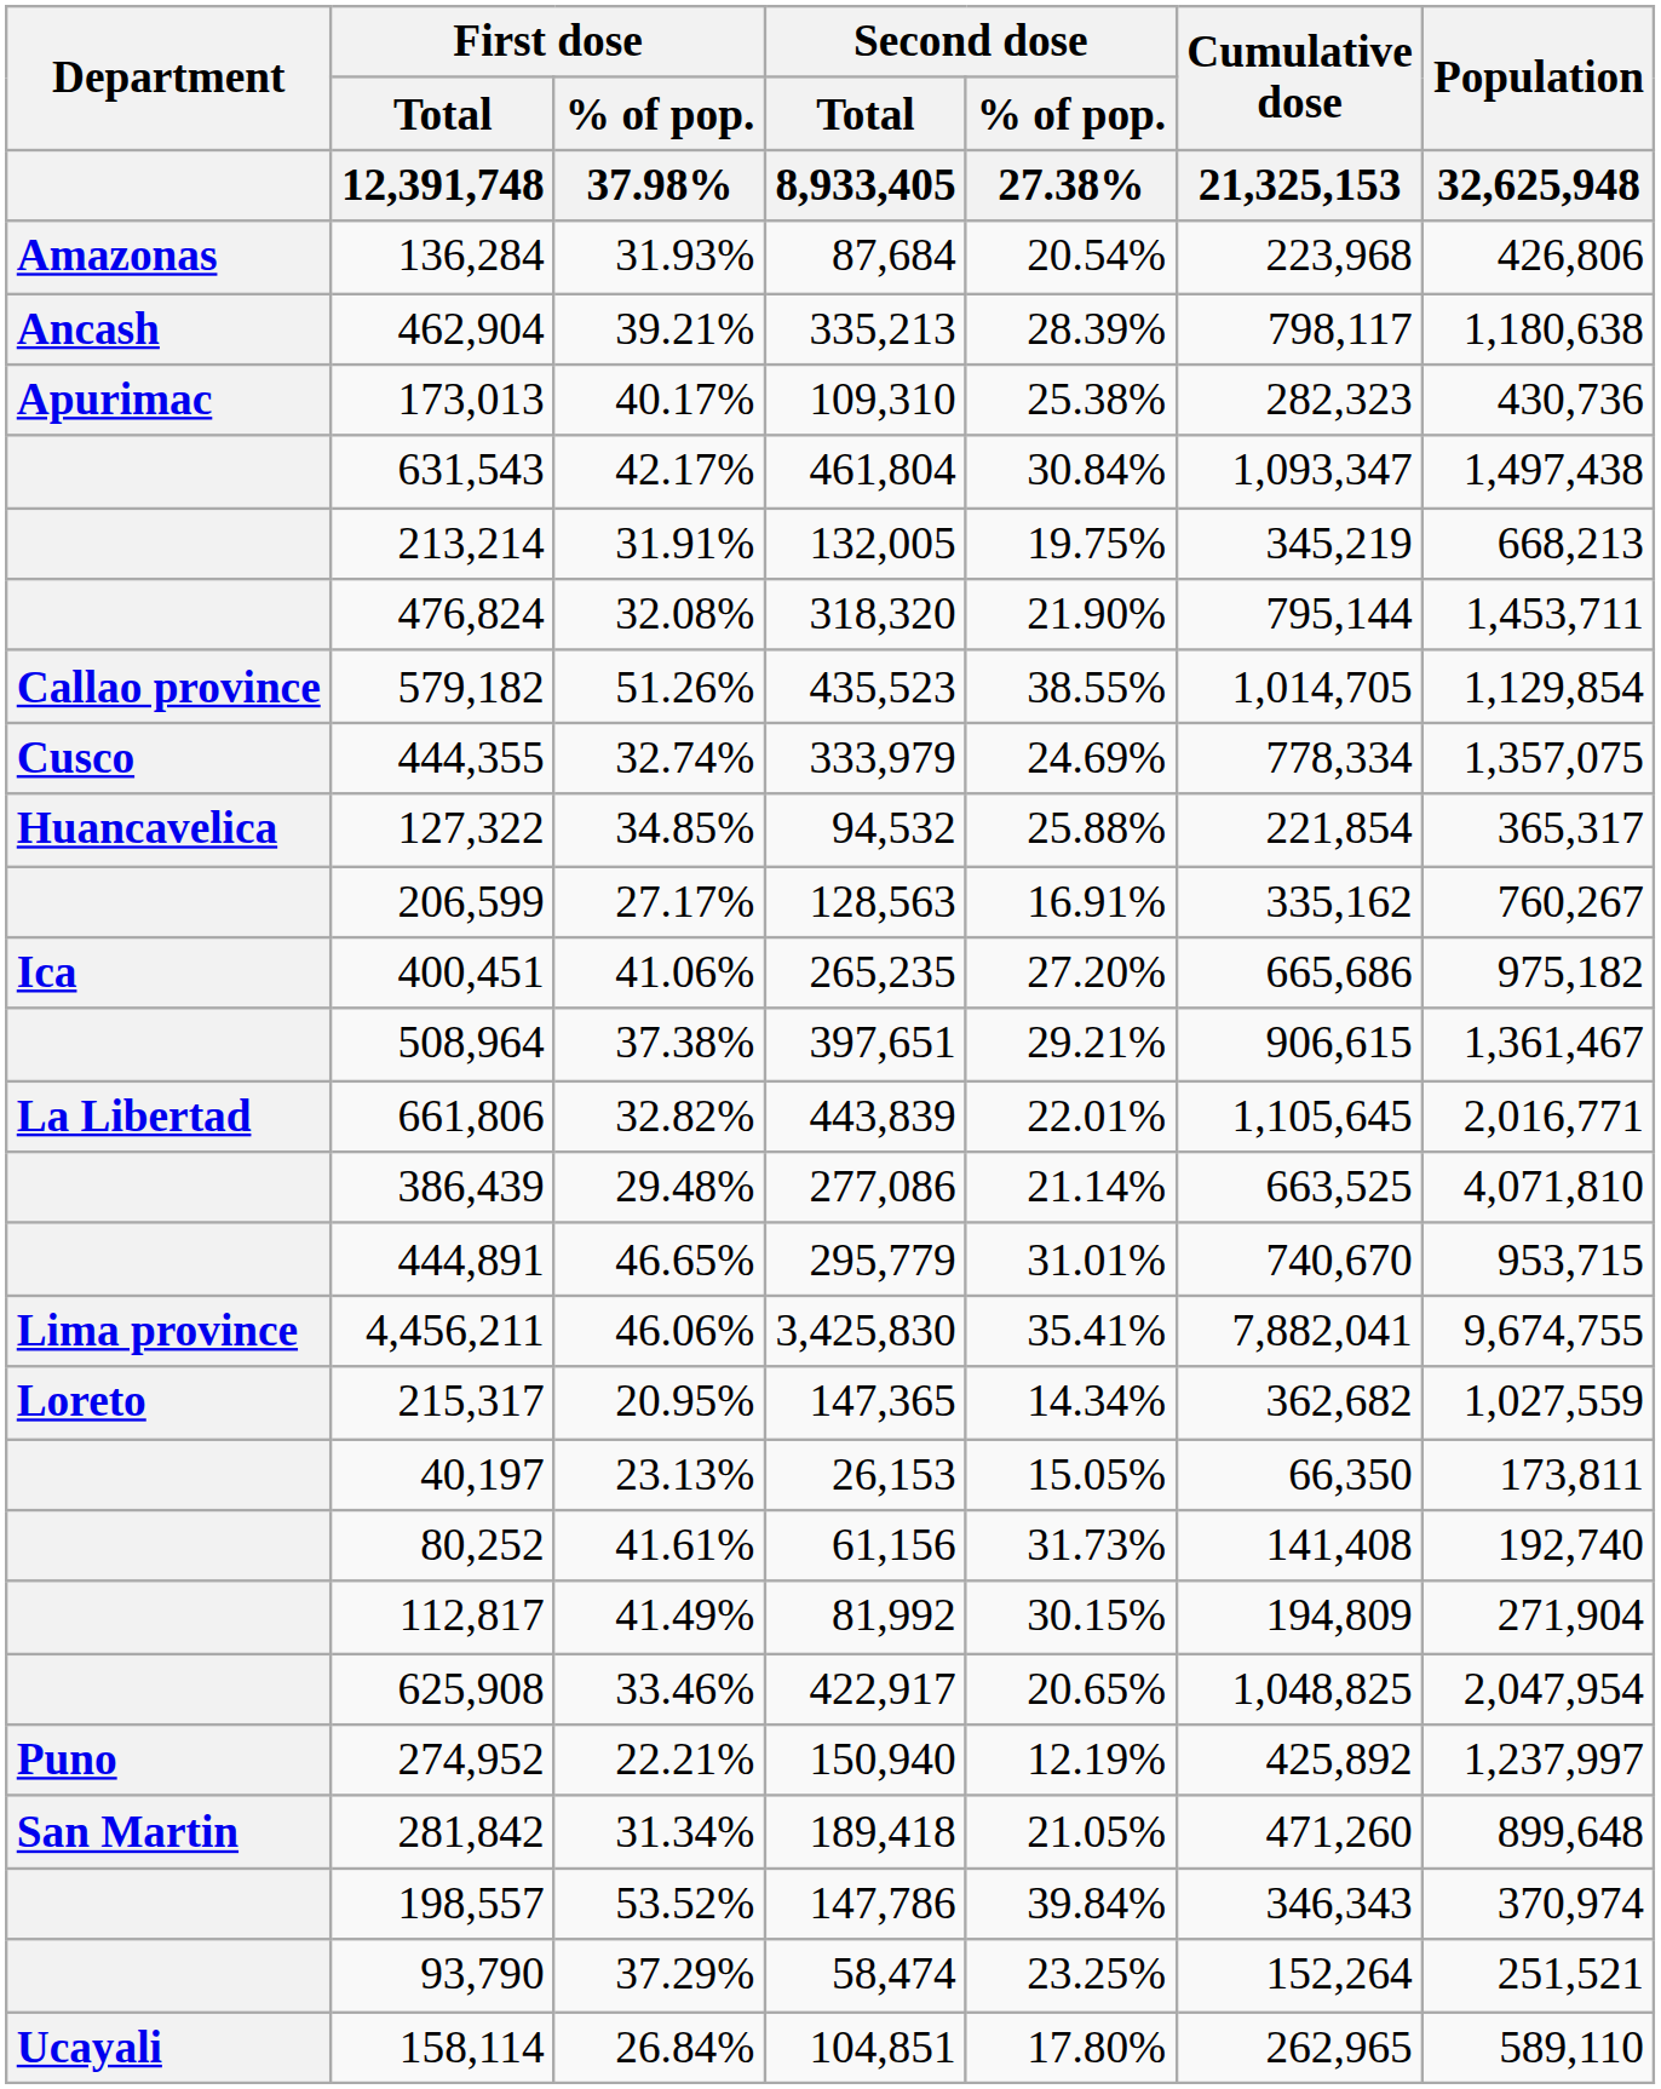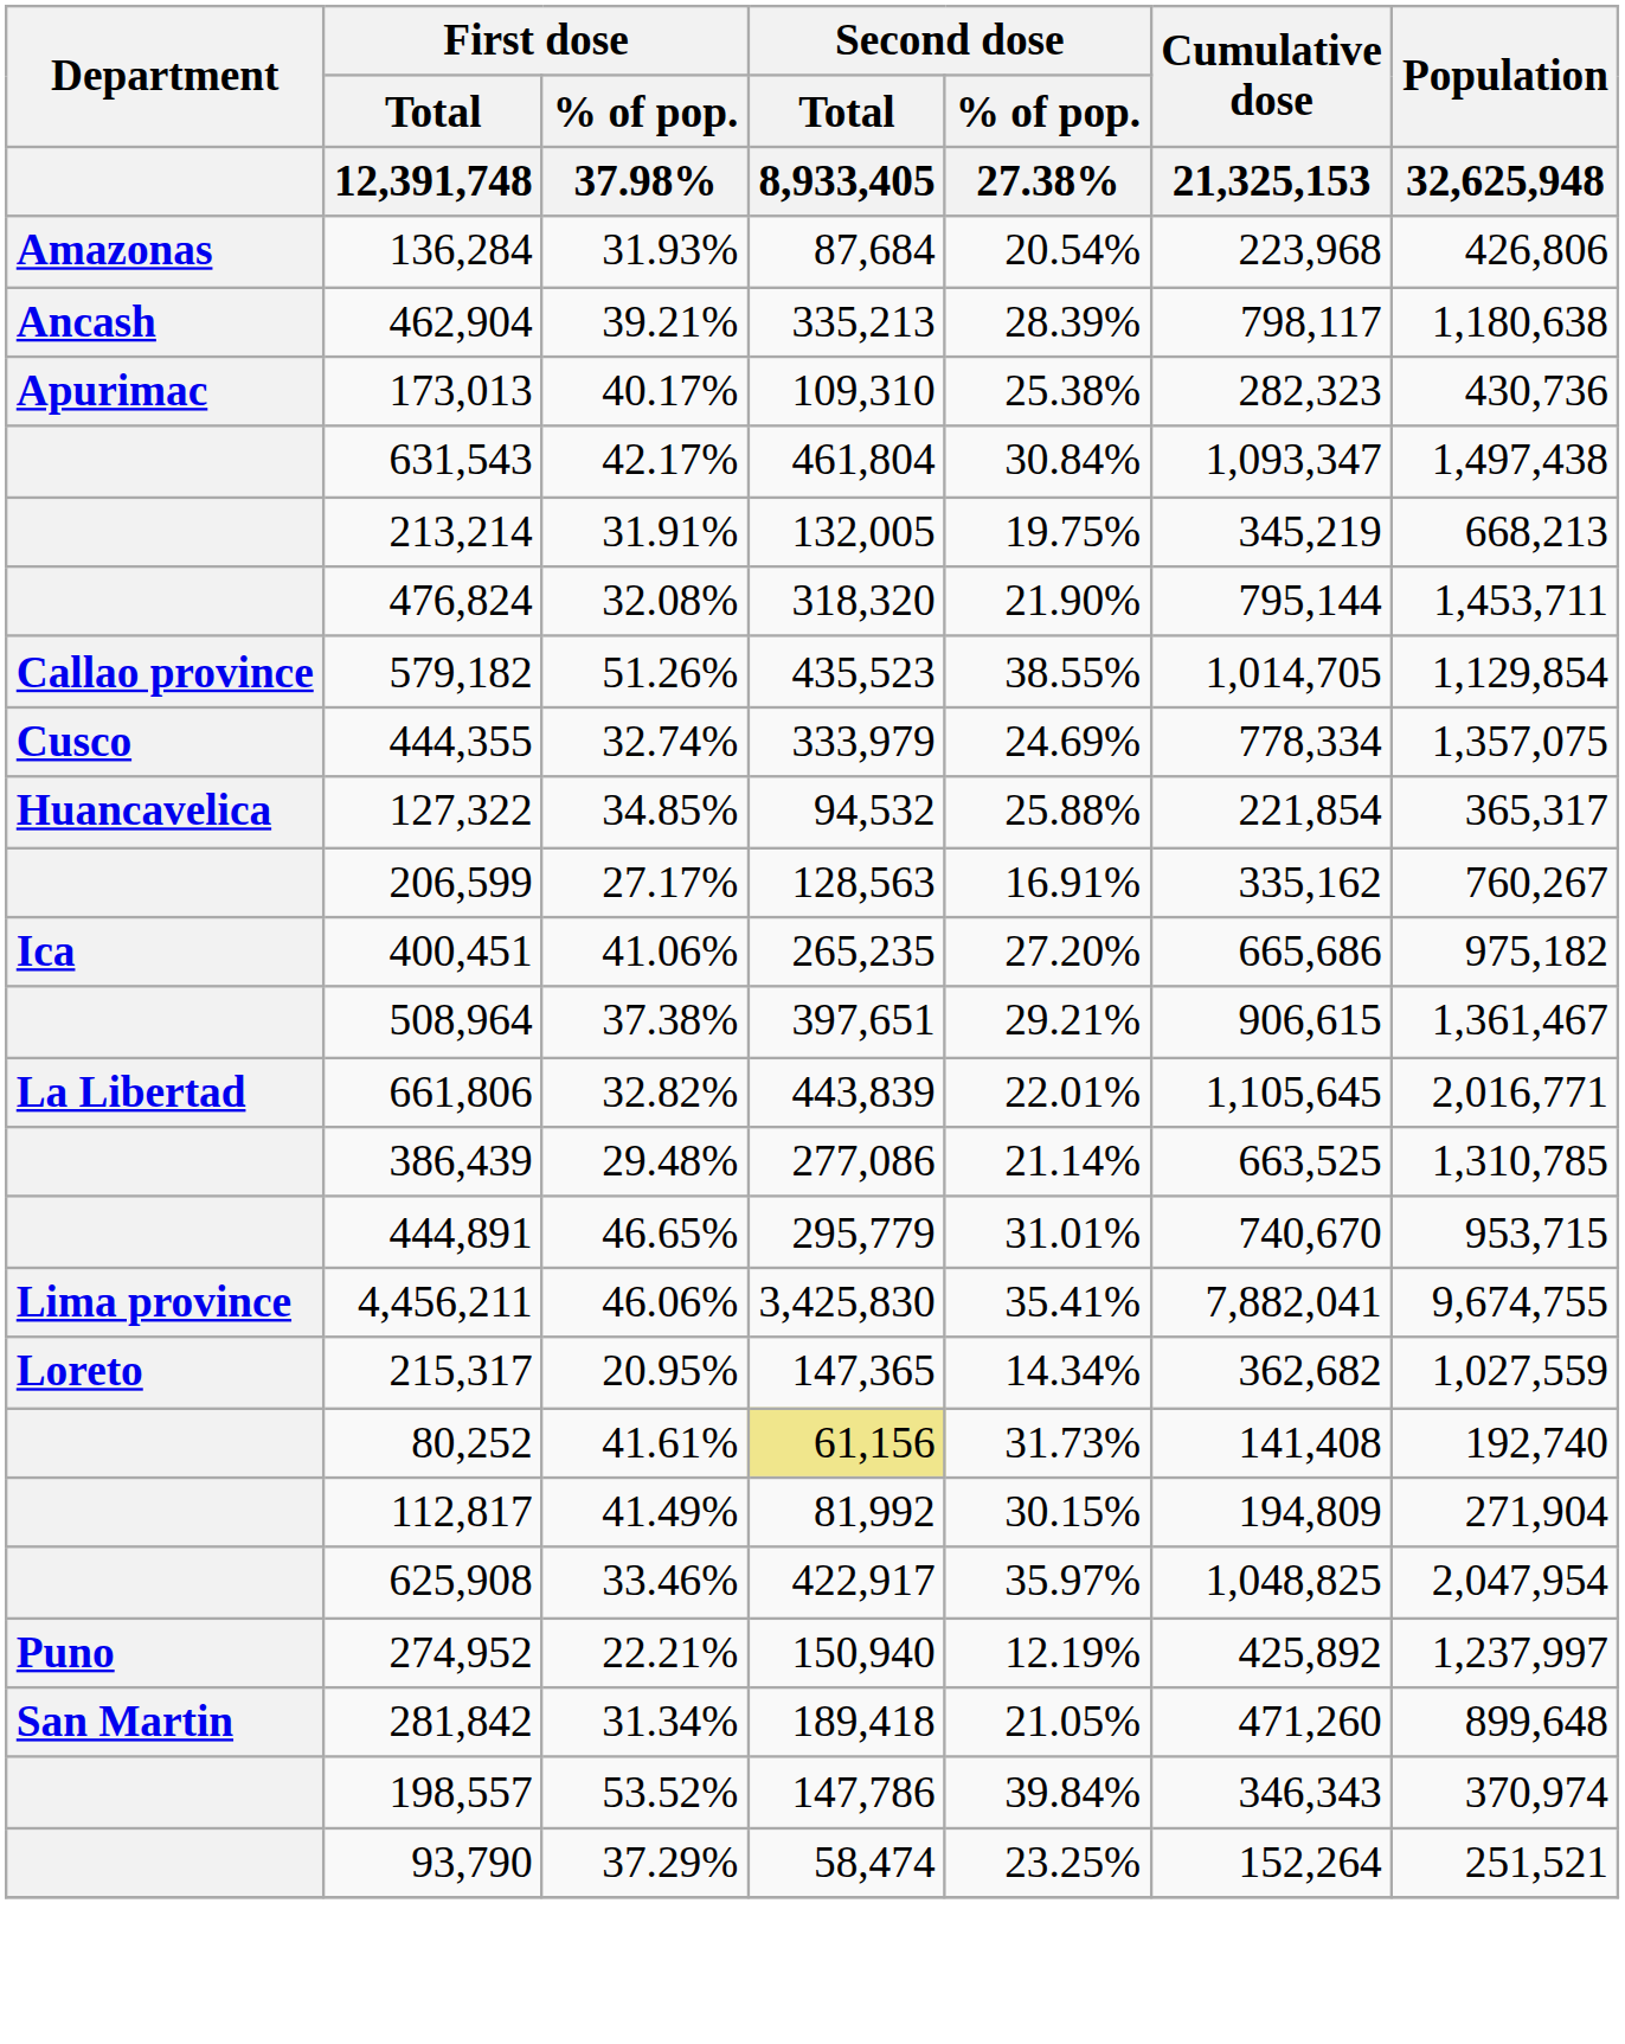386,439 | Population / 32,625,948: 4,071,810 -> 1,310,785
- row: 40,197 | 23.13% | 26,153 | 15.05% | 66,350 | 173,811
80,252 | Second dose / Total / 8,933,405: no background -> khaki background
625,908 | Second dose / % of pop. / 27.38%: 20.65% -> 35.97%
- row: Ucayali | 158,114 | 26.84% | 104,851 | 17.80% | 262,965 | 589,110
